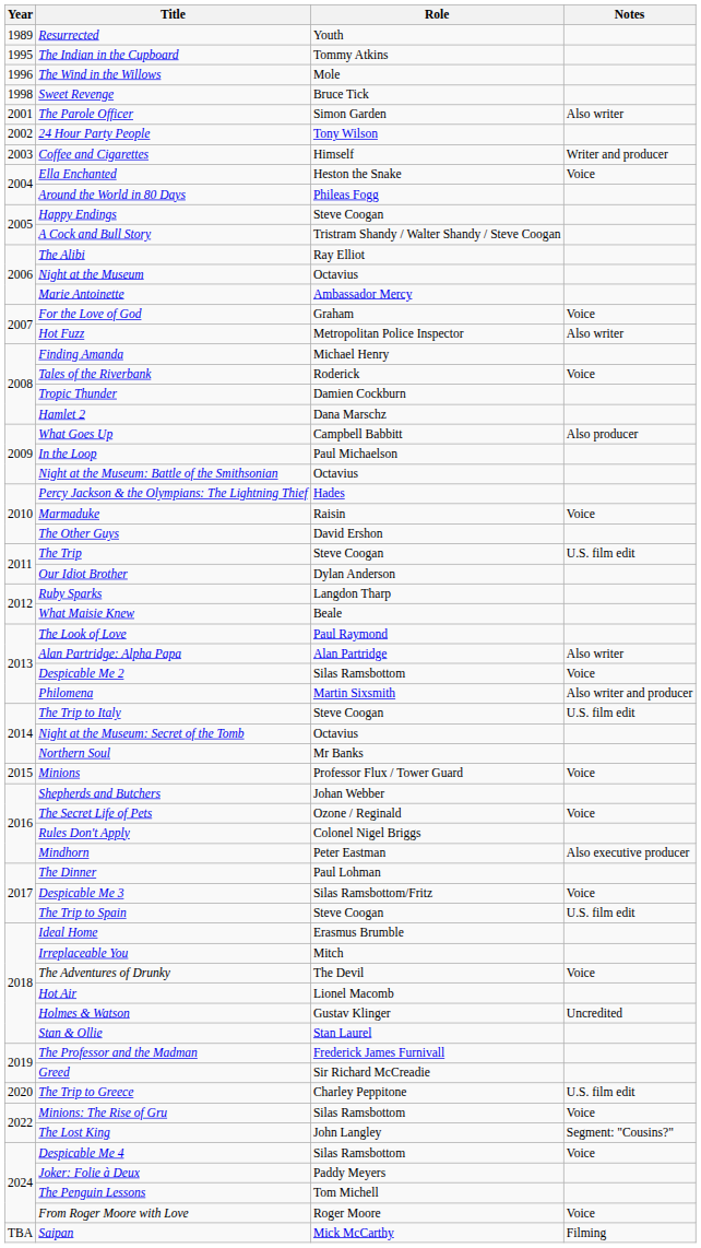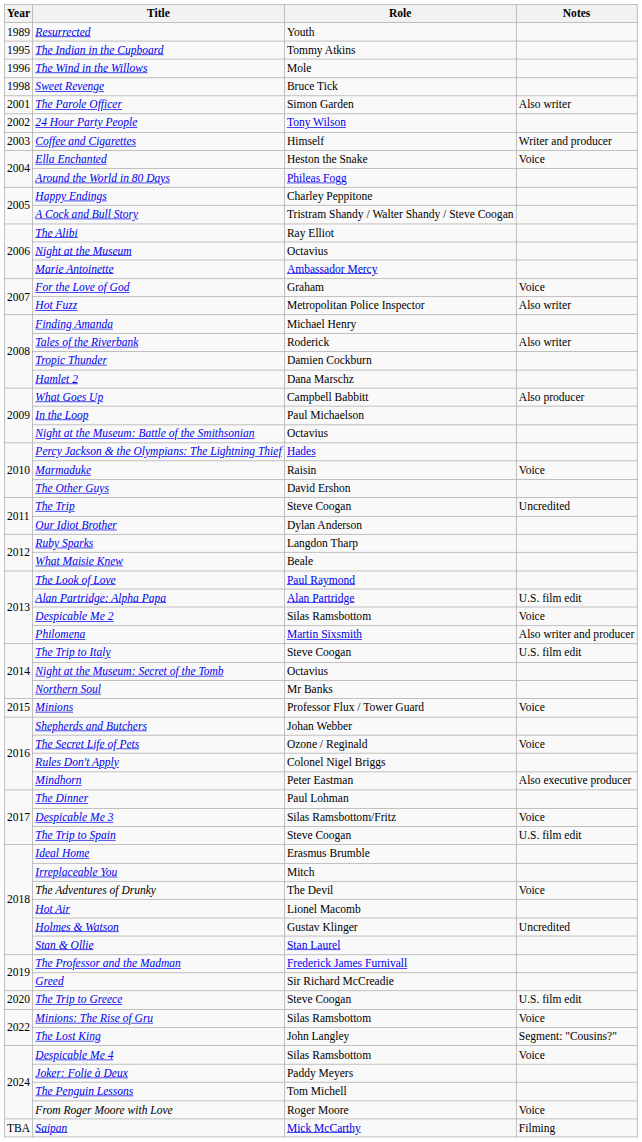Happy Endings | Role: Steve Coogan -> Charley Peppitone
Tales of the Riverbank | Notes: Voice -> Also writer
The Trip | Notes: U.S. film edit -> Uncredited
Alan Partridge: Alpha Papa | Notes: Also writer -> U.S. film edit
The Trip to Greece | Role: Charley Peppitone -> Steve Coogan
